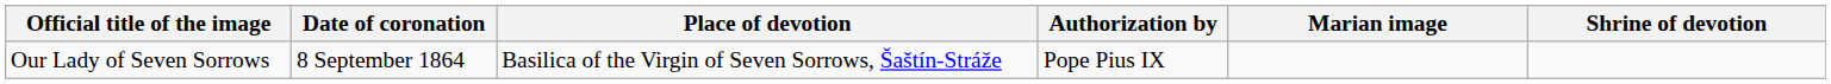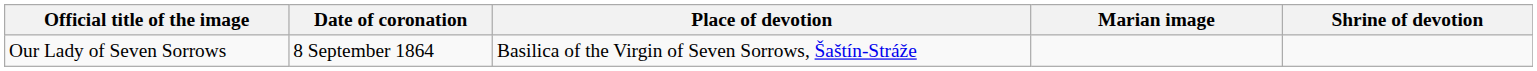- column: Authorization by | Pope Pius IX
